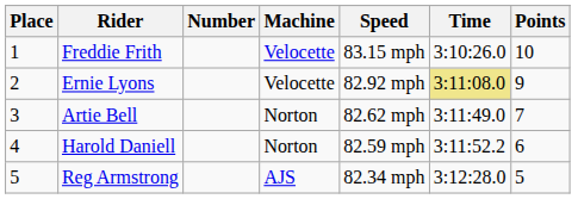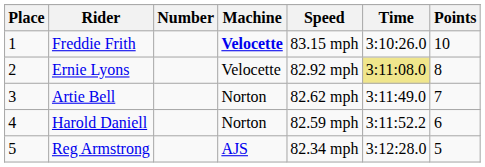Freddie Frith | Machine: normal -> bold
Ernie Lyons | Points: 9 -> 8
